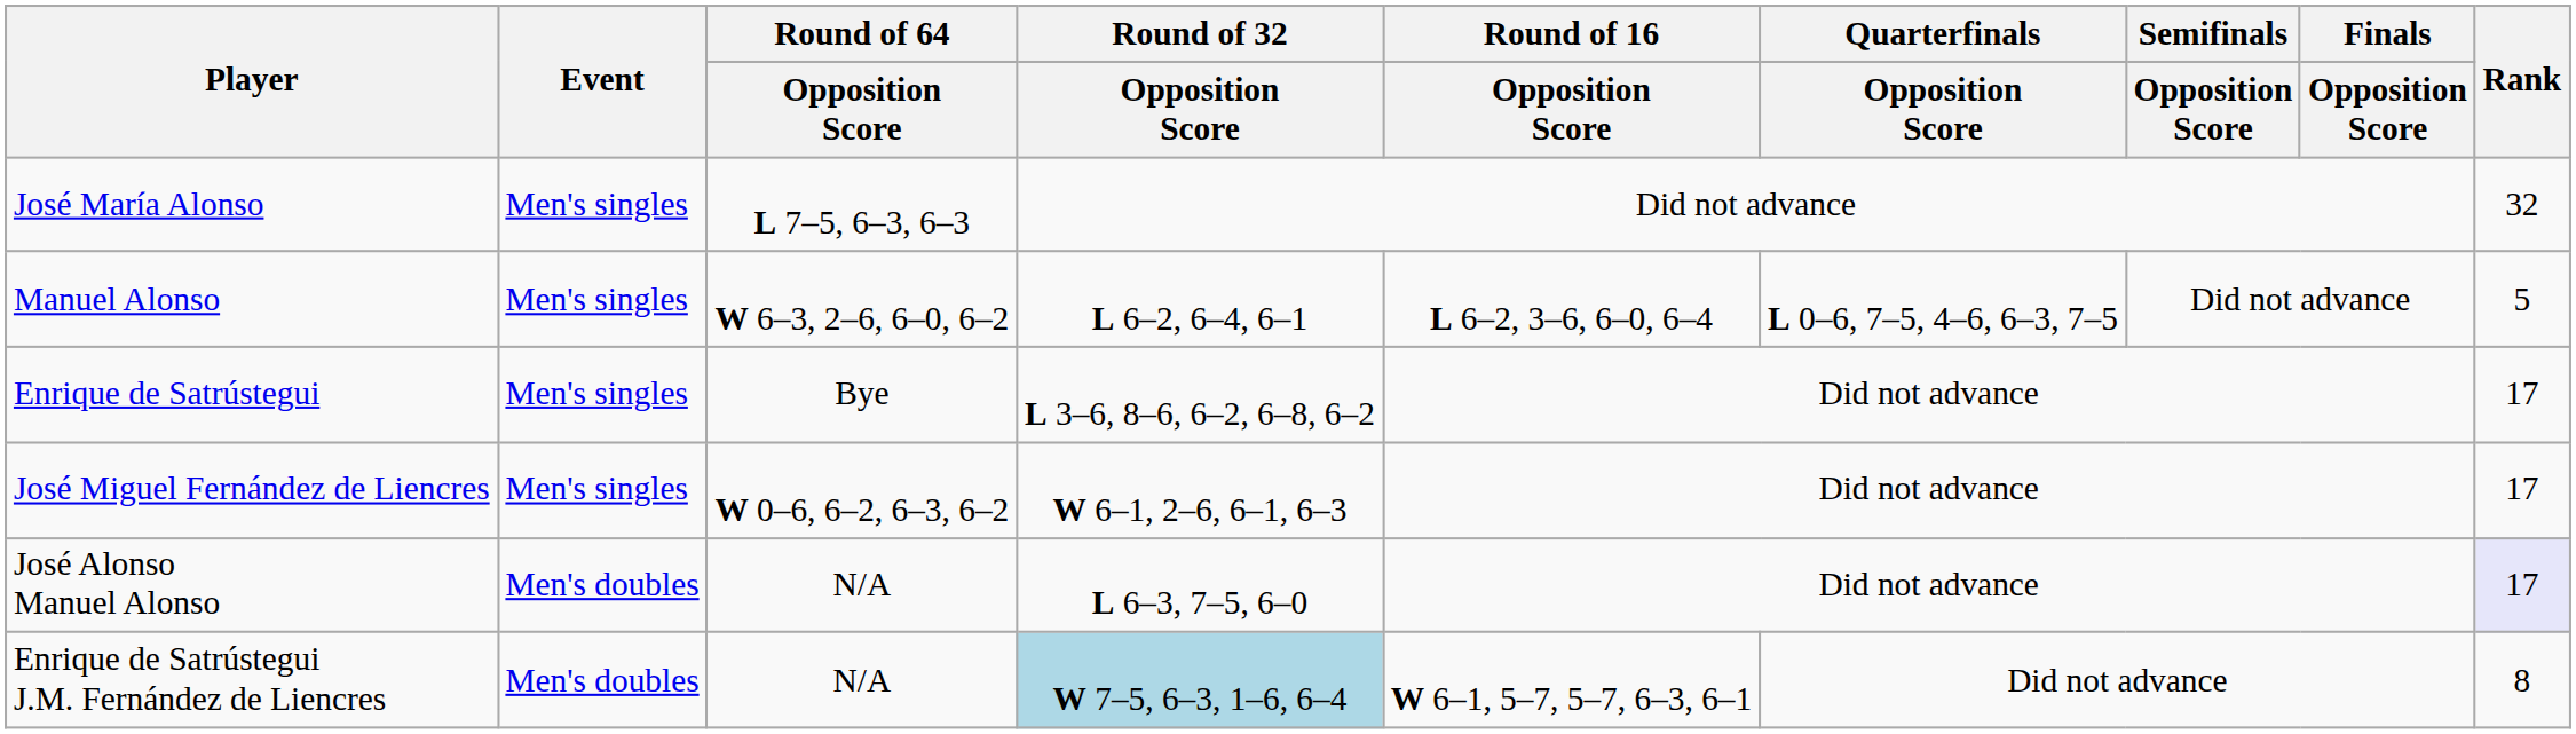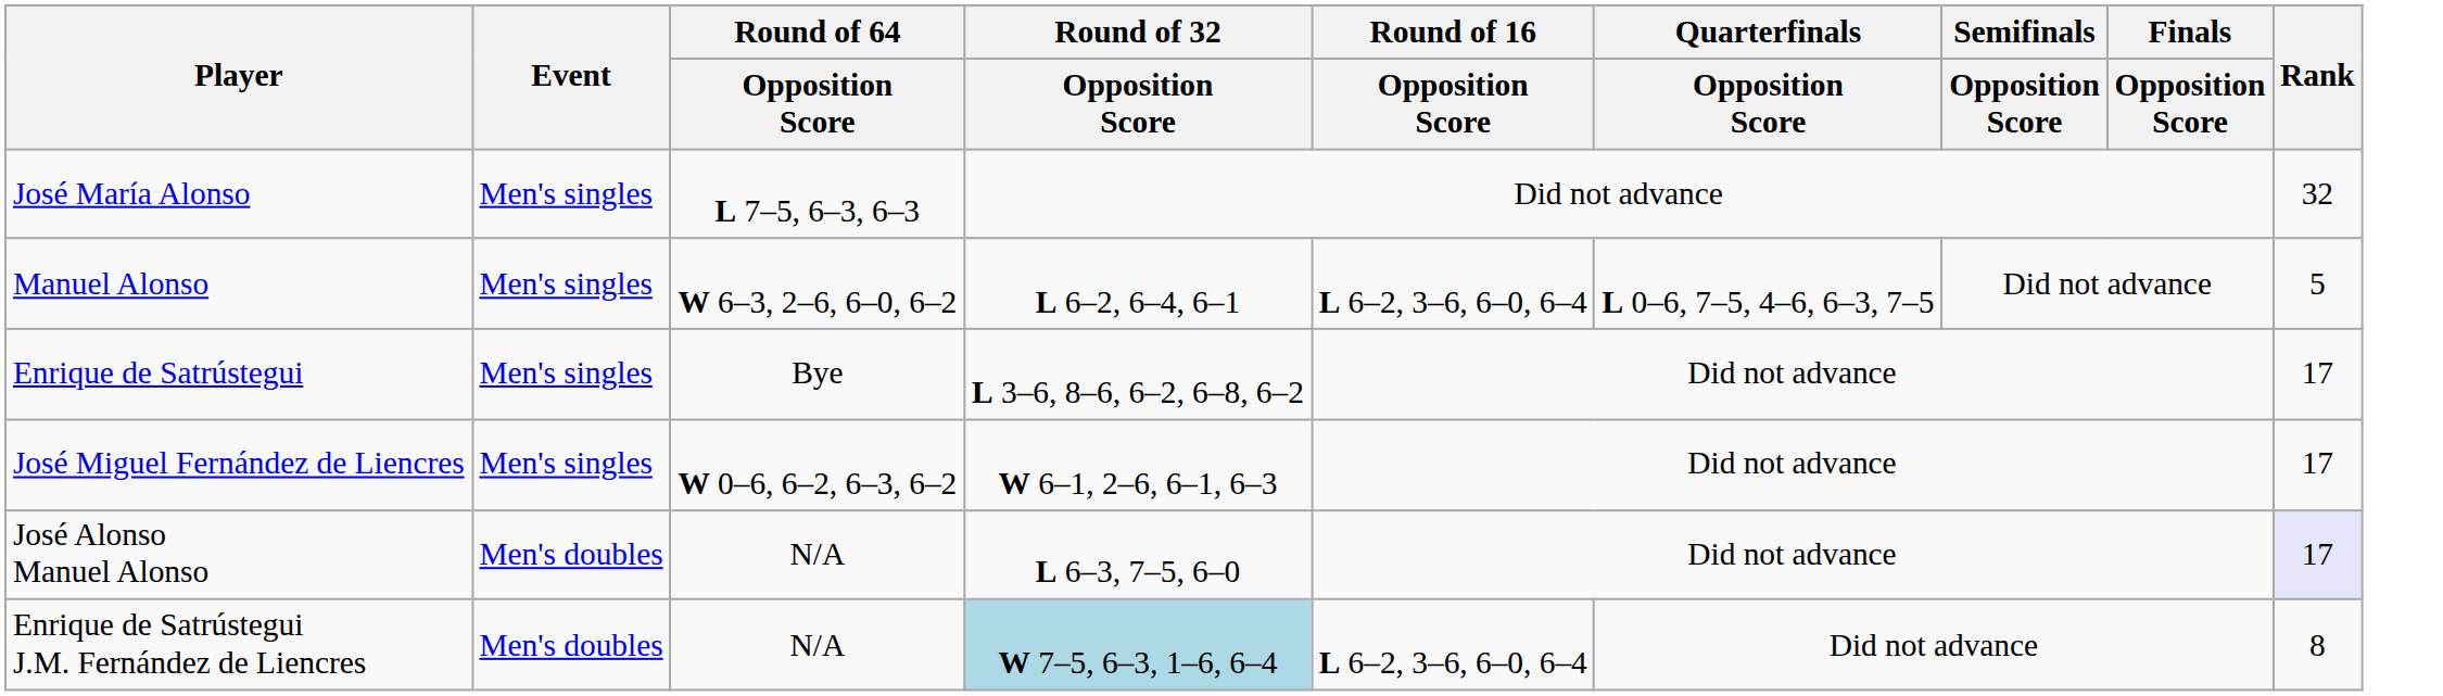Enrique de Satrústegui J.M. Fernández de Liencres | Round of 16 / Opposition Score: W 6–1, 5–7, 5–7, 6–3, 6–1 -> L 6–2, 3–6, 6–0, 6–4
